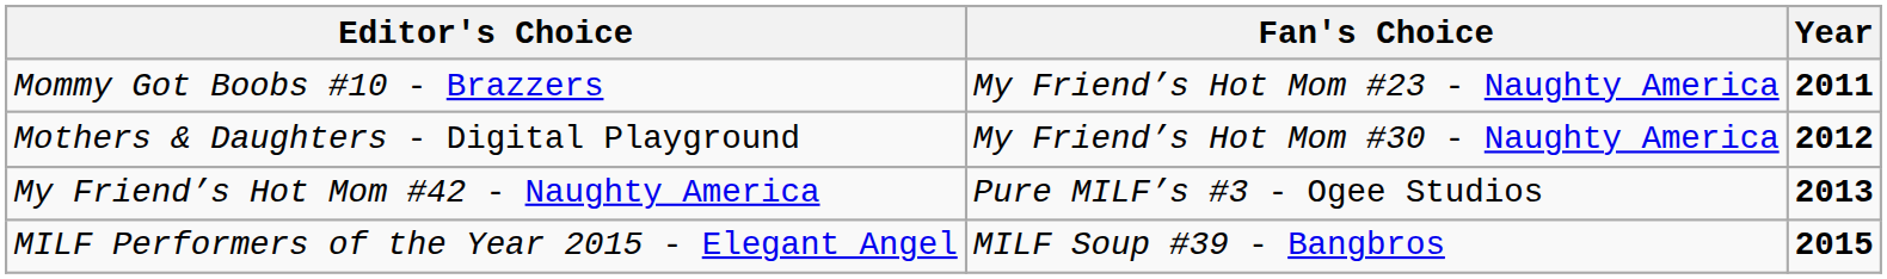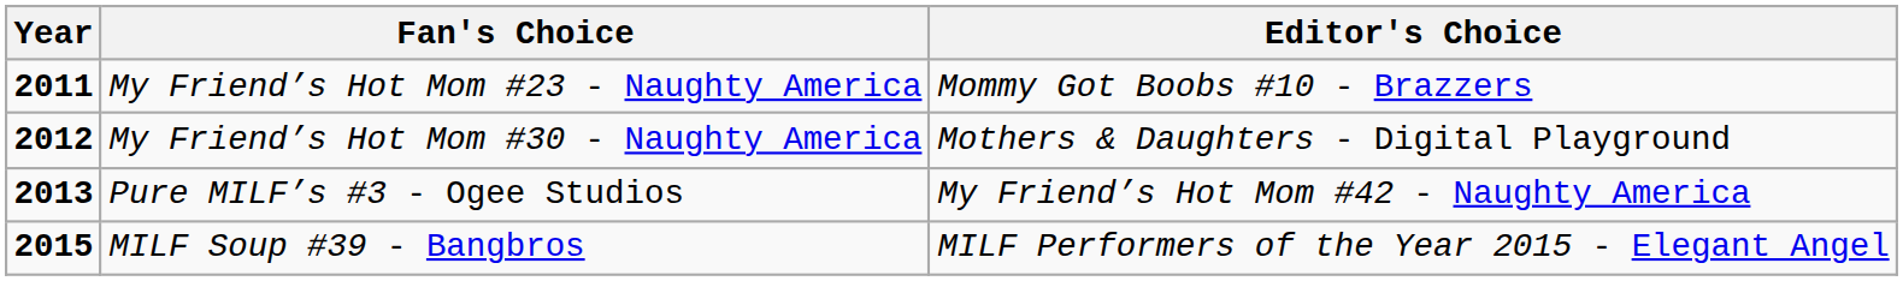columns swapped: Year <-> Editor's Choice
